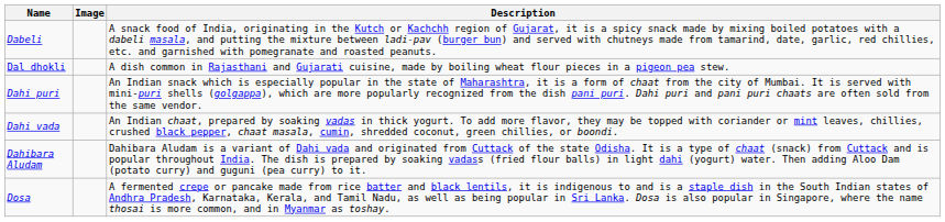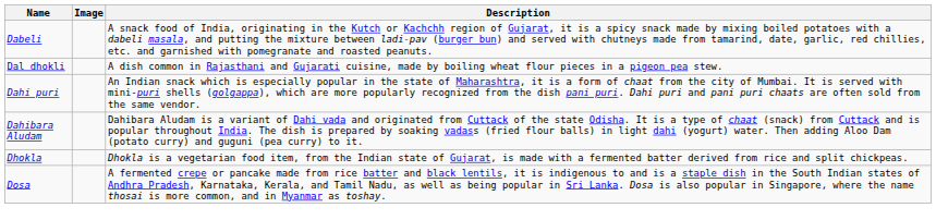- row: Dahi vada | An Indian chaat, prepared by soaking vadas in thick yogurt. To add more flavor, they may be topped with coriander or mint leaves, chillies, crushed black pepper, chaat masala, cumin, shredded coconut, green chillies, or boondi.
+ row: Dhokla | Dhokla is a vegetarian food item, from the Indian state of Gujarat, is made with a fermented batter derived from rice and split chickpeas.
